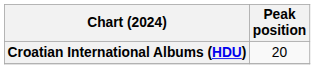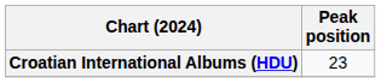Croatian International Albums (HDU) | Peak position: 20 -> 23
